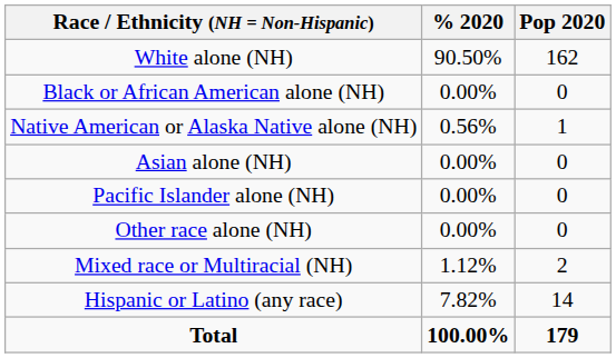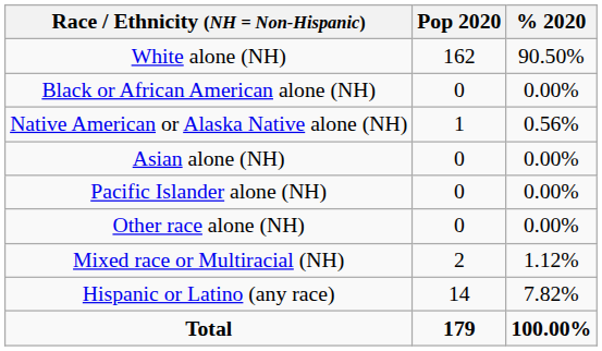columns swapped: Pop 2020 <-> % 2020
